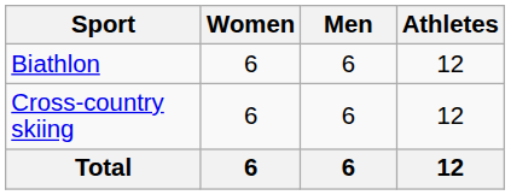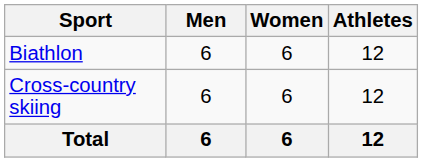columns swapped: Men <-> Women
